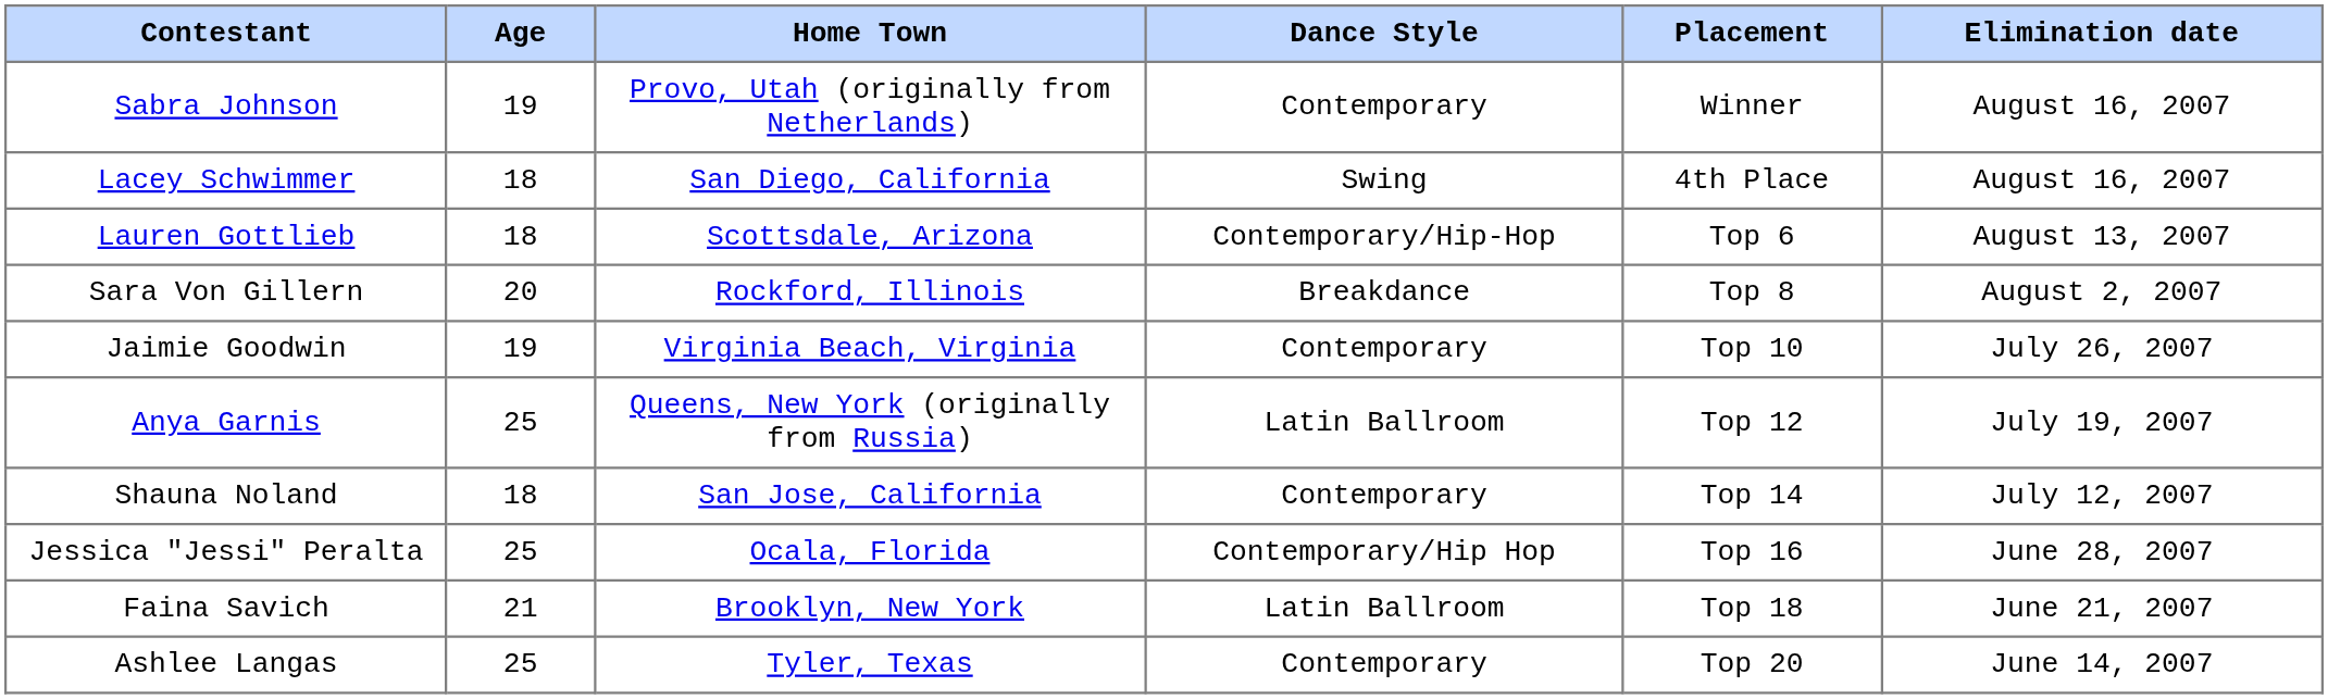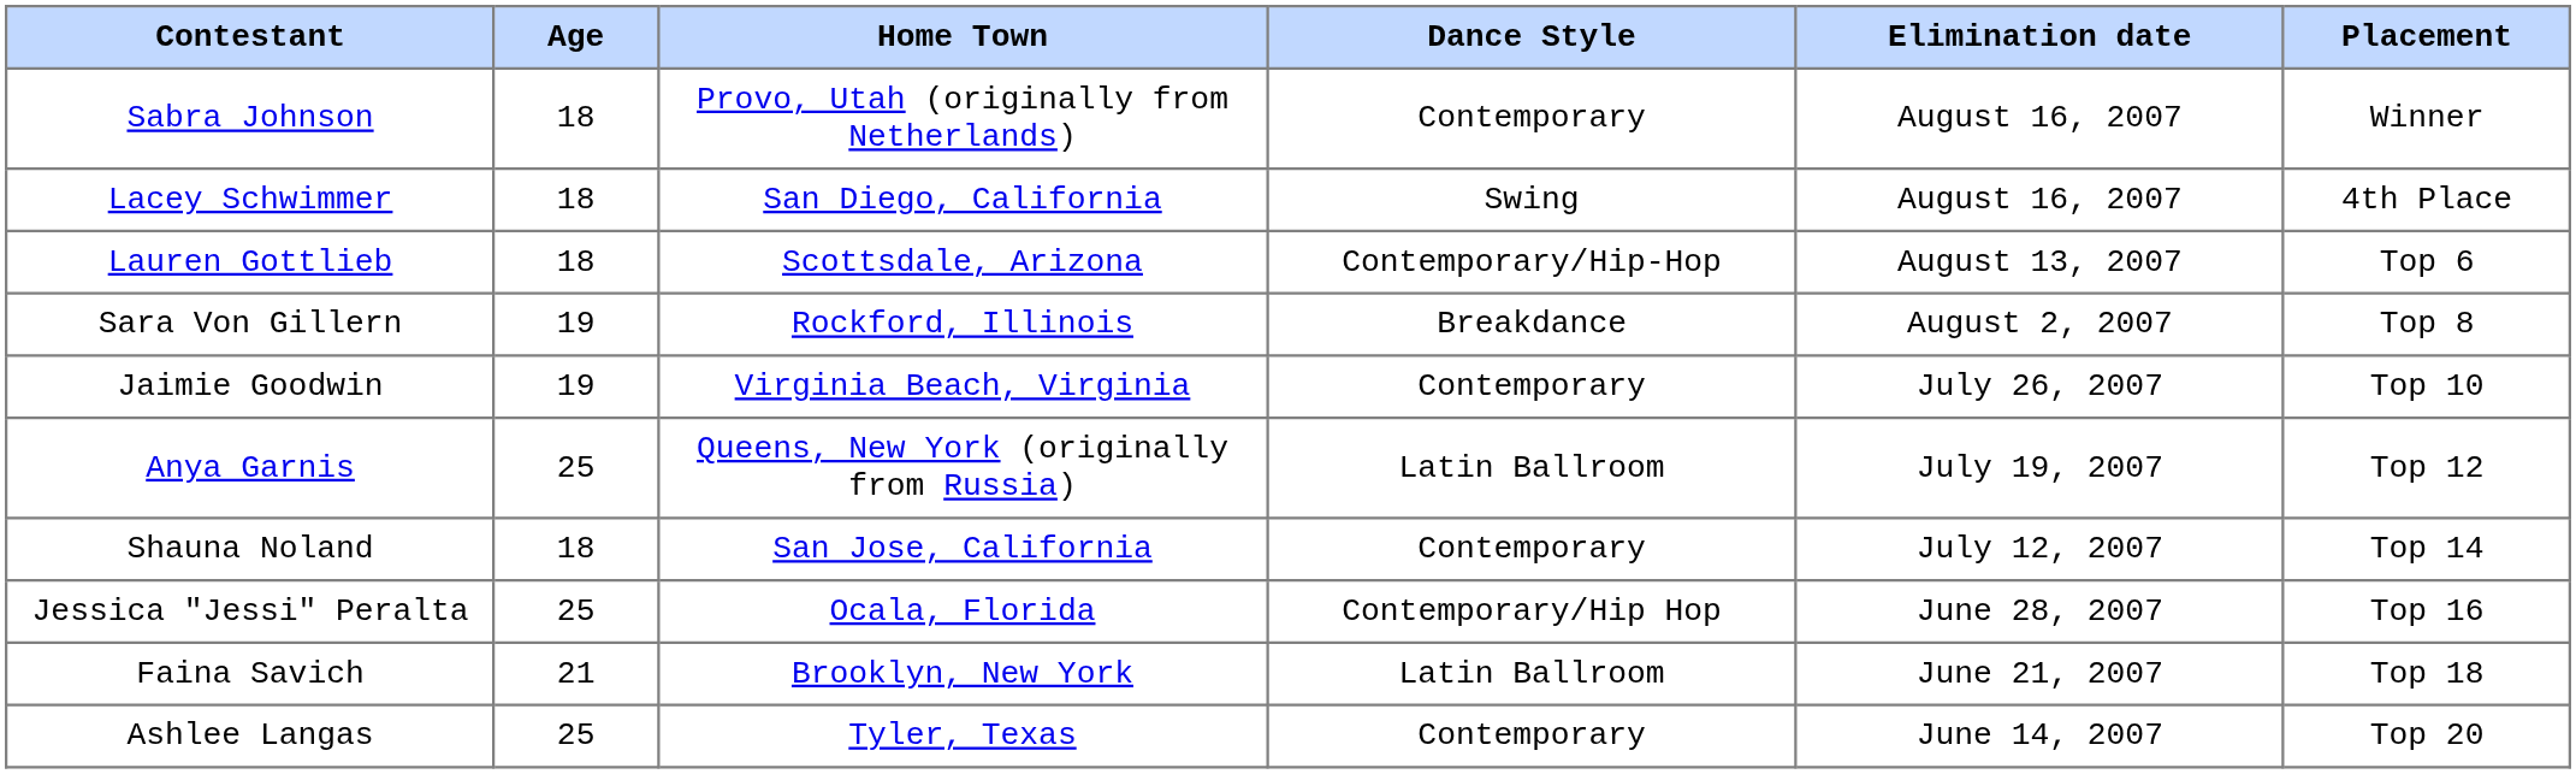columns swapped: Elimination date <-> Placement
Sabra Johnson | Age: 19 -> 18
Sara Von Gillern | Age: 20 -> 19
